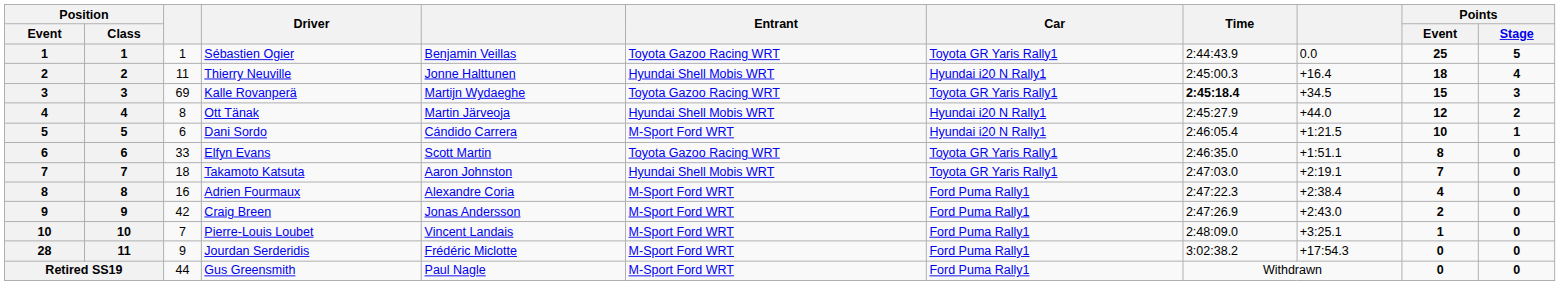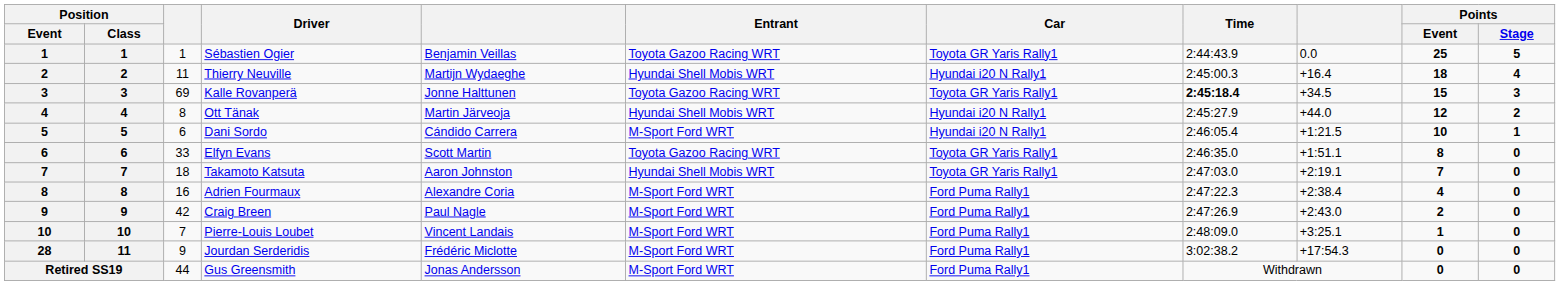Thierry Neuville | column 5: Jonne Halttunen -> Martijn Wydaeghe
Kalle Rovanperä | column 5: Martijn Wydaeghe -> Jonne Halttunen
Craig Breen | column 5: Jonas Andersson -> Paul Nagle
Gus Greensmith | column 5: Paul Nagle -> Jonas Andersson
